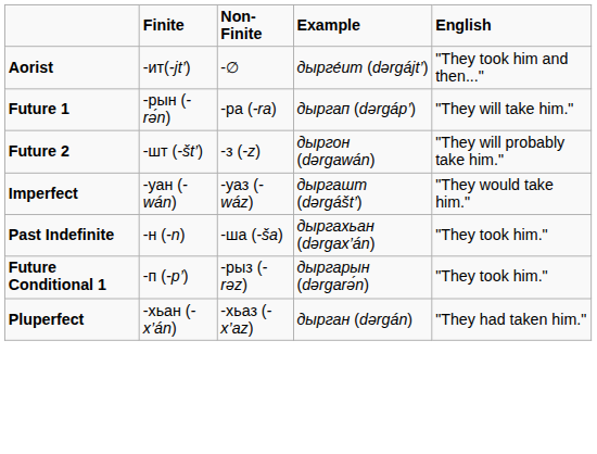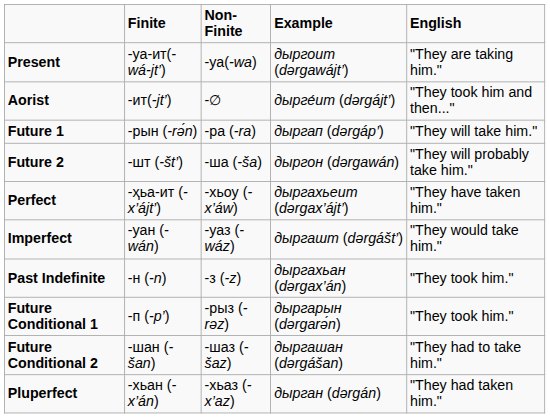+ row: Present | -уа-ит(-wá-jt’) | -уа(-wa) | дыргоит (dərgawájt’) | "They are taking him."
Future 2 | Non-Finite: -з (-z) -> -ша (-ša)
+ row: Perfect | -ҳьа-ит (-x’ájt’) | -хьоу (-x’áw) | дыргахьеит (dərgax’ájt’) | "They have taken him."
Past Indefinite | Non-Finite: -ша (-ša) -> -з (-z)
+ row: Future Conditional 2 | -шан (-šan) | -шаз (-šaz) | дыргашан (dərgášan) | "They had to take him."
